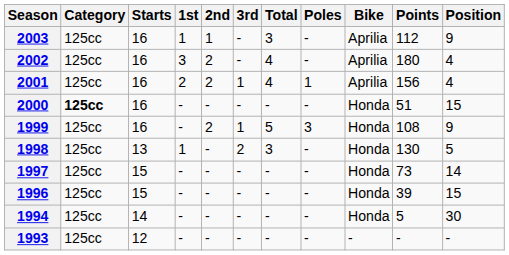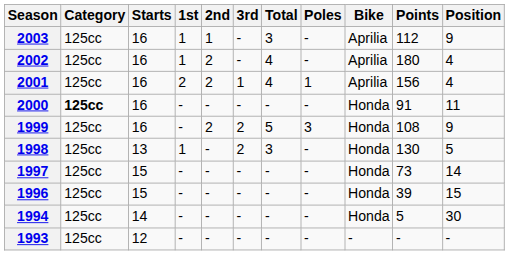2002 | 1st: 3 -> 1
2000 | Points: 51 -> 91
2000 | Position: 15 -> 11
1999 | 3rd: 1 -> 2
